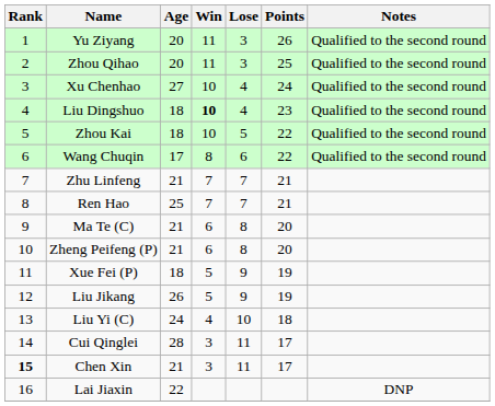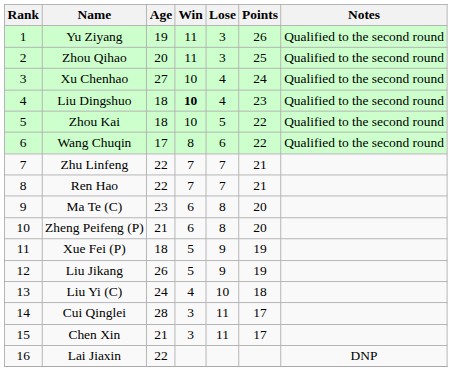Yu Ziyang | Age: 20 -> 19
Zhu Linfeng | Age: 21 -> 22
Ren Hao | Age: 25 -> 22
Ma Te (C) | Age: 21 -> 23
Chen Xin | Rank: bold -> normal
